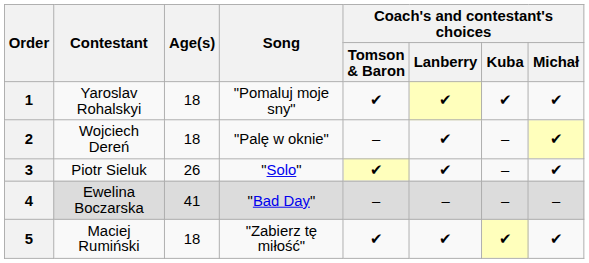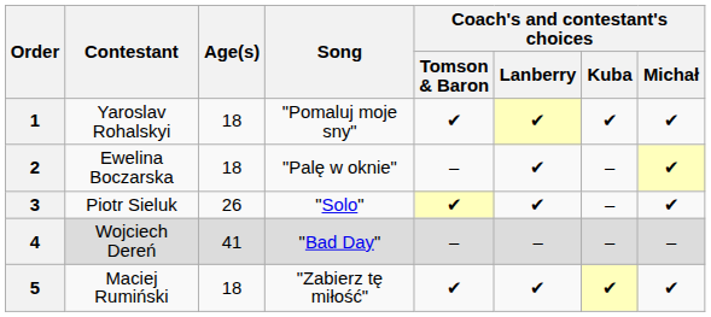2 | Contestant: Wojciech Dereń -> Ewelina Boczarska
4 | Contestant: Ewelina Boczarska -> Wojciech Dereń
